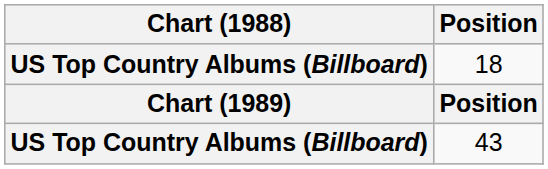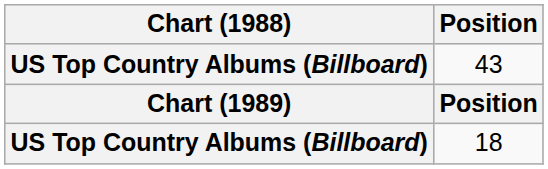rows swapped: 18 <-> 43
